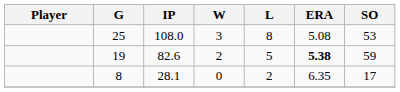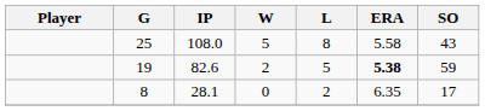25 | W: 3 -> 5
25 | ERA: 5.08 -> 5.58
25 | SO: 53 -> 43
